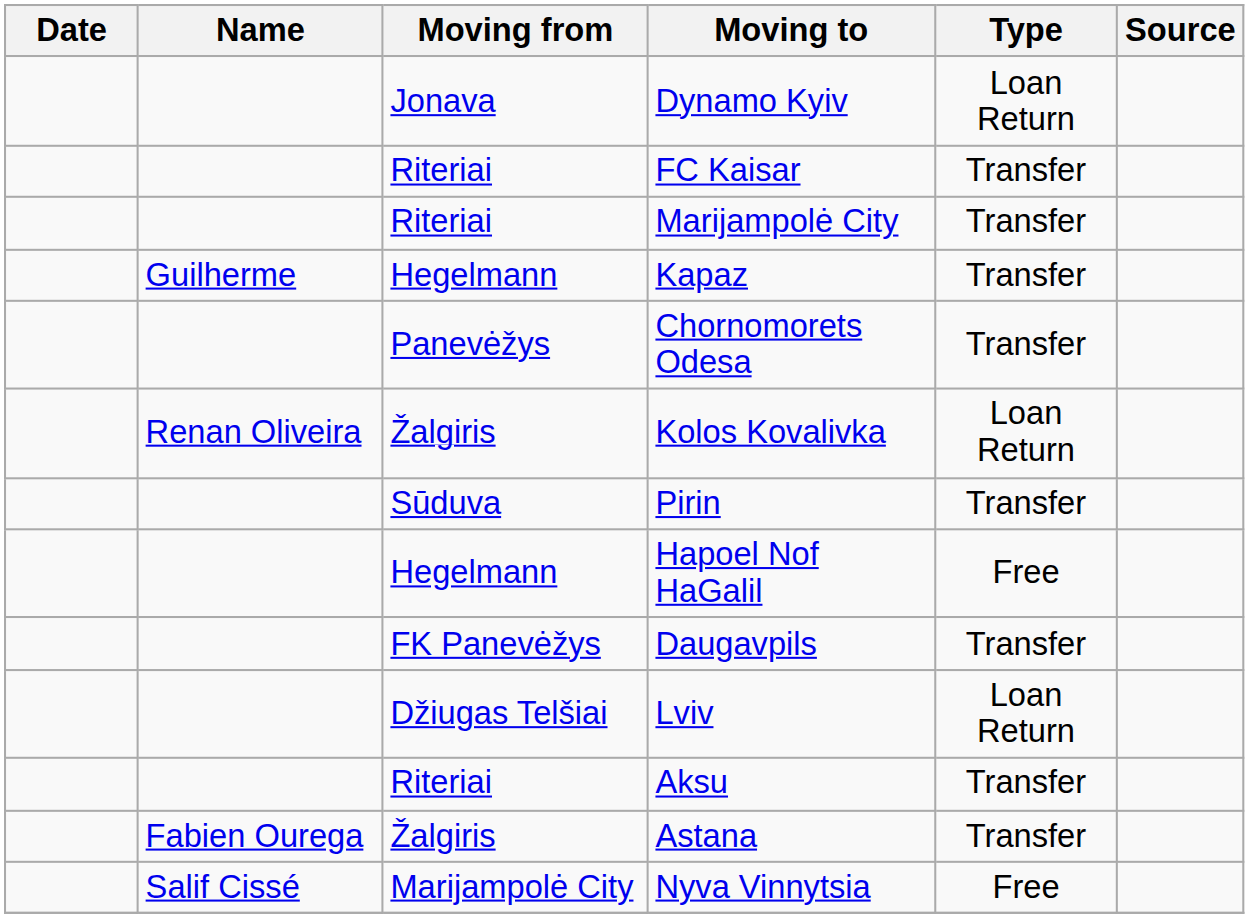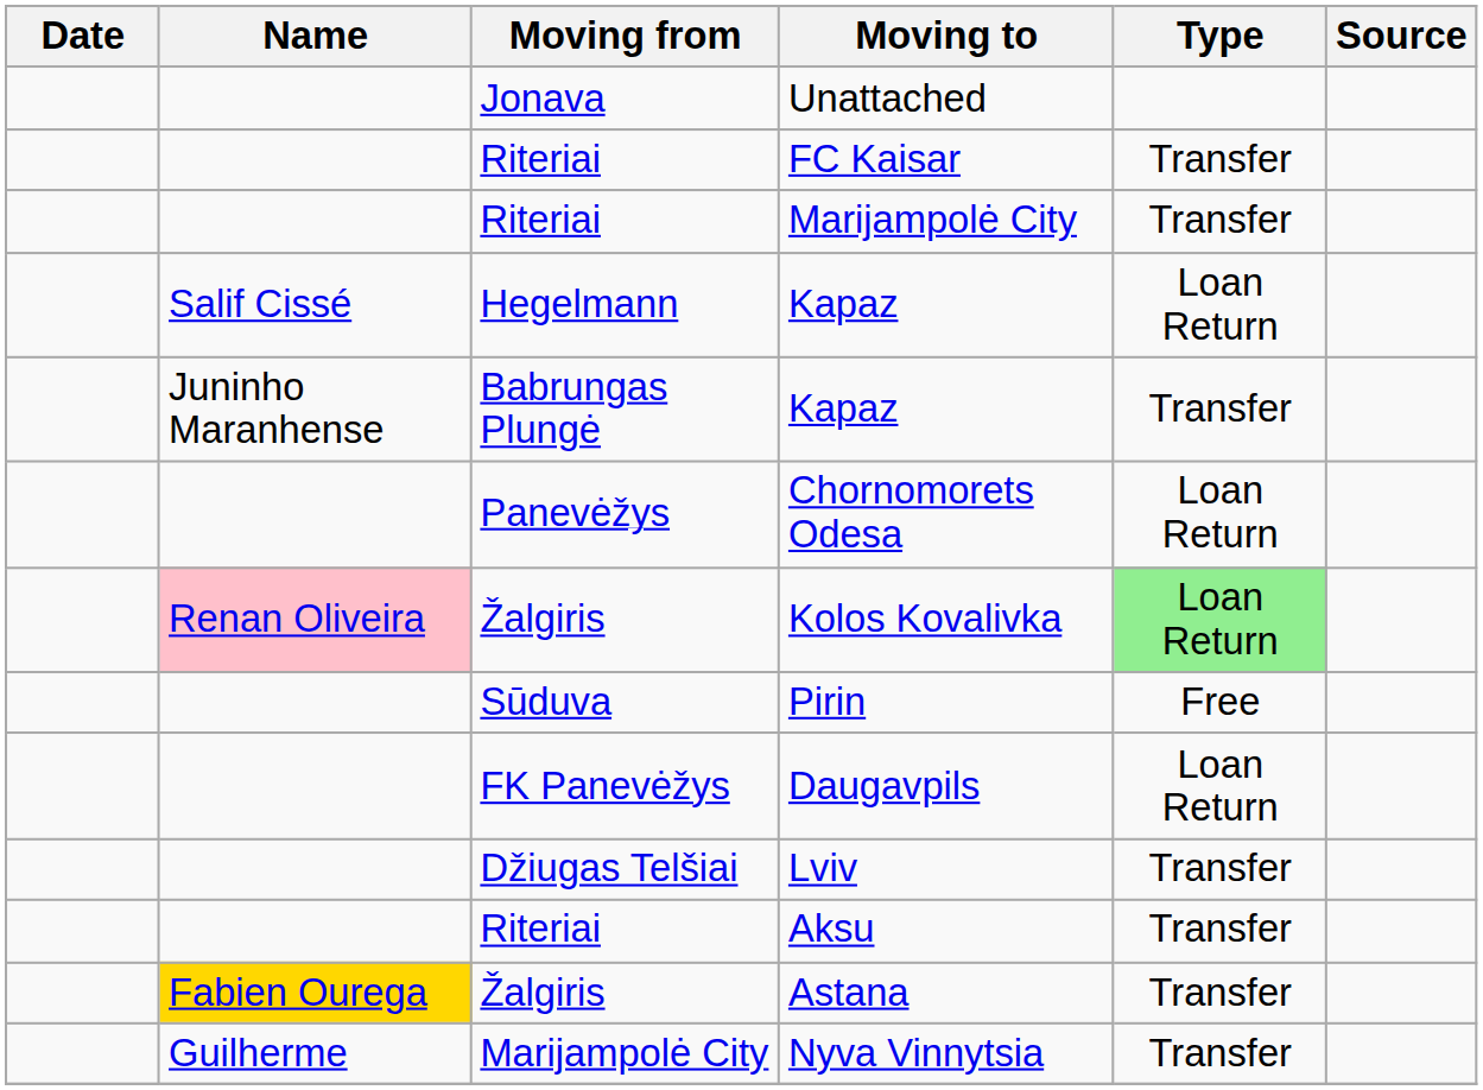+ row: Jonava | Unattached
- row: Jonava | Dynamo Kyiv | Loan Return
Hegelmann / Kapaz | Name: Guilherme -> Salif Cissé
Hegelmann / Kapaz | Type: Transfer -> Loan Return
+ row: Juninho Maranhense | Babrungas Plungė | Kapaz | Transfer
Chornomorets Odesa | Type: Transfer -> Loan Return
Kolos Kovalivka | Name: no background -> pink background
Kolos Kovalivka | Type: no background -> lightgreen background
Pirin | Type: Transfer -> Free
- row: Hegelmann | Hapoel Nof HaGalil | Free
Daugavpils | Type: Transfer -> Loan Return
Lviv | Type: Loan Return -> Transfer
Astana | Name: no background -> gold background
Nyva Vinnytsia | Name: Salif Cissé -> Guilherme
Nyva Vinnytsia | Type: Free -> Transfer
